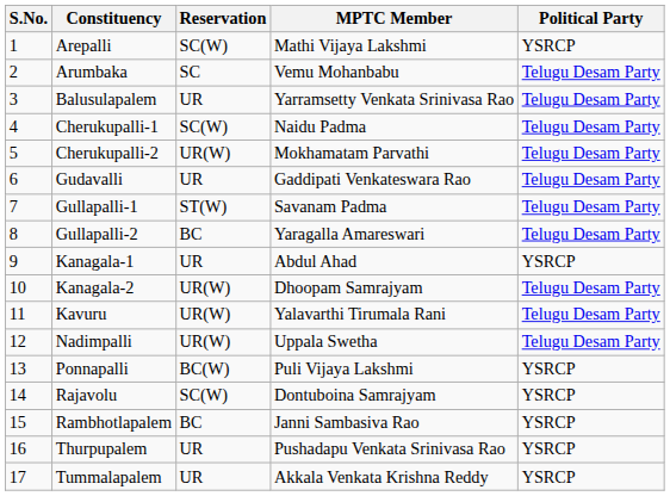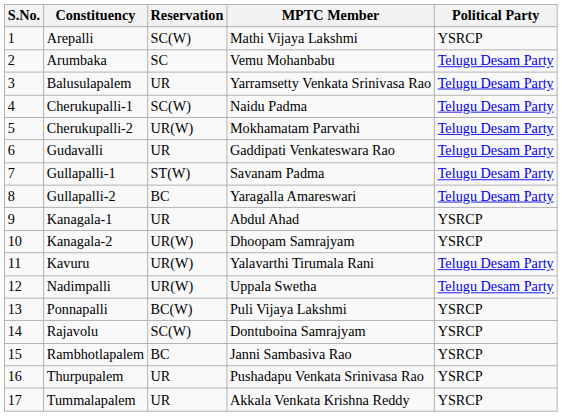Kanagala-2 | Political Party: Telugu Desam Party -> YSRCP
